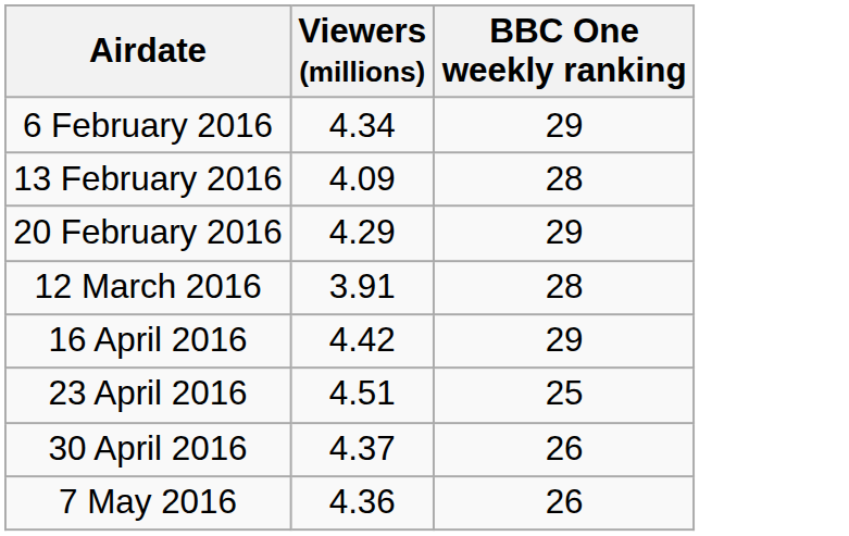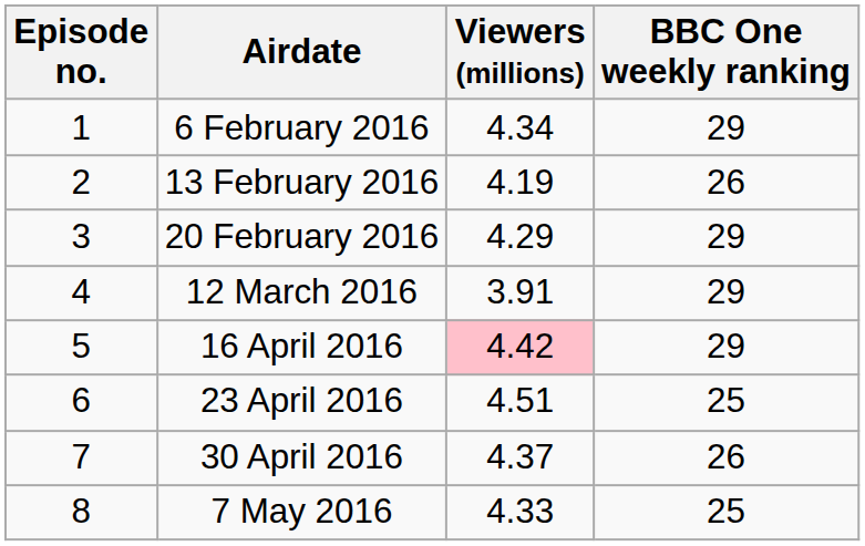+ column: Episode no. | 1 | 2 | 3 | 4 | 5 | 6 | 7 | 8
13 February 2016 | Viewers (millions): 4.09 -> 4.19
13 February 2016 | BBC One weekly ranking: 28 -> 26
12 March 2016 | BBC One weekly ranking: 28 -> 29
16 April 2016 | Viewers (millions): no background -> pink background
7 May 2016 | Viewers (millions): 4.36 -> 4.33
7 May 2016 | BBC One weekly ranking: 26 -> 25
